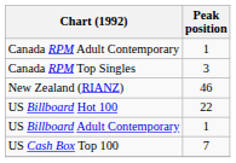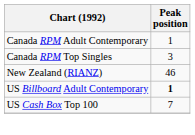- row: US Billboard Hot 100 | 22
US Billboard Adult Contemporary | Peak position: normal -> bold
